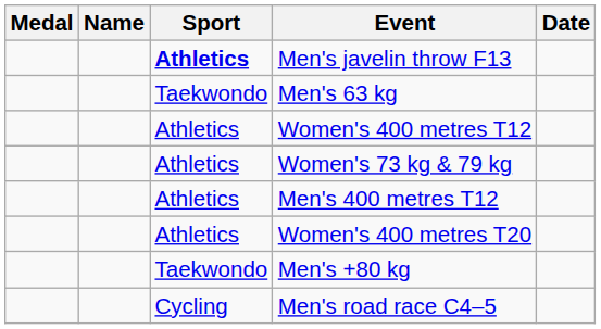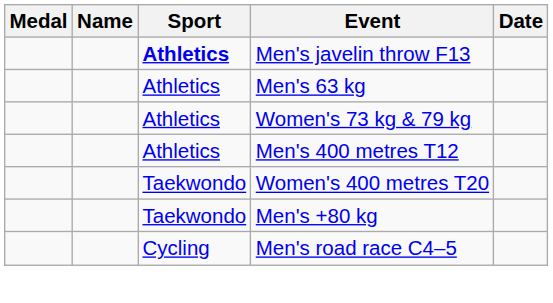Men's 63 kg | Sport: Taekwondo -> Athletics
- row: Athletics | Women's 400 metres T12
Women's 400 metres T20 | Sport: Athletics -> Taekwondo
